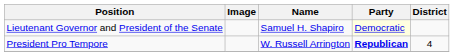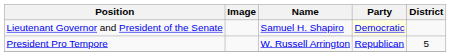President Pro Tempore | Party: bold -> normal
President Pro Tempore | District: 4 -> 5
